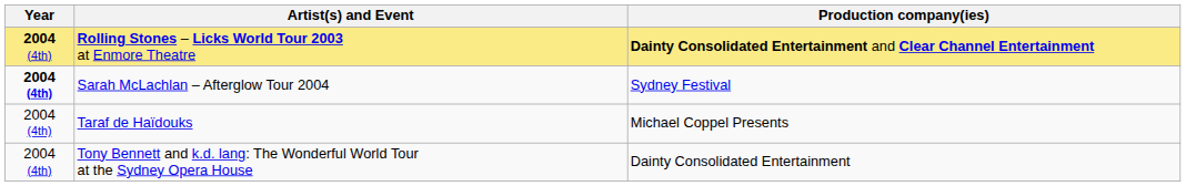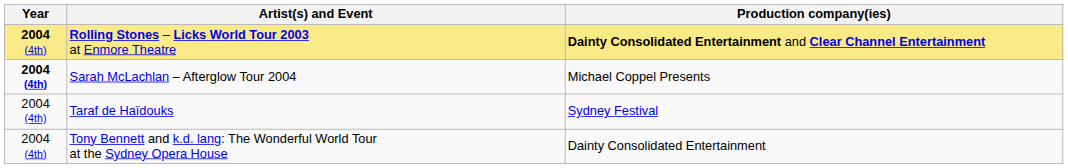Sarah McLachlan – Afterglow Tour 2004 | Production company(ies): Sydney Festival -> Michael Coppel Presents
Taraf de Haïdouks | Production company(ies): Michael Coppel Presents -> Sydney Festival
